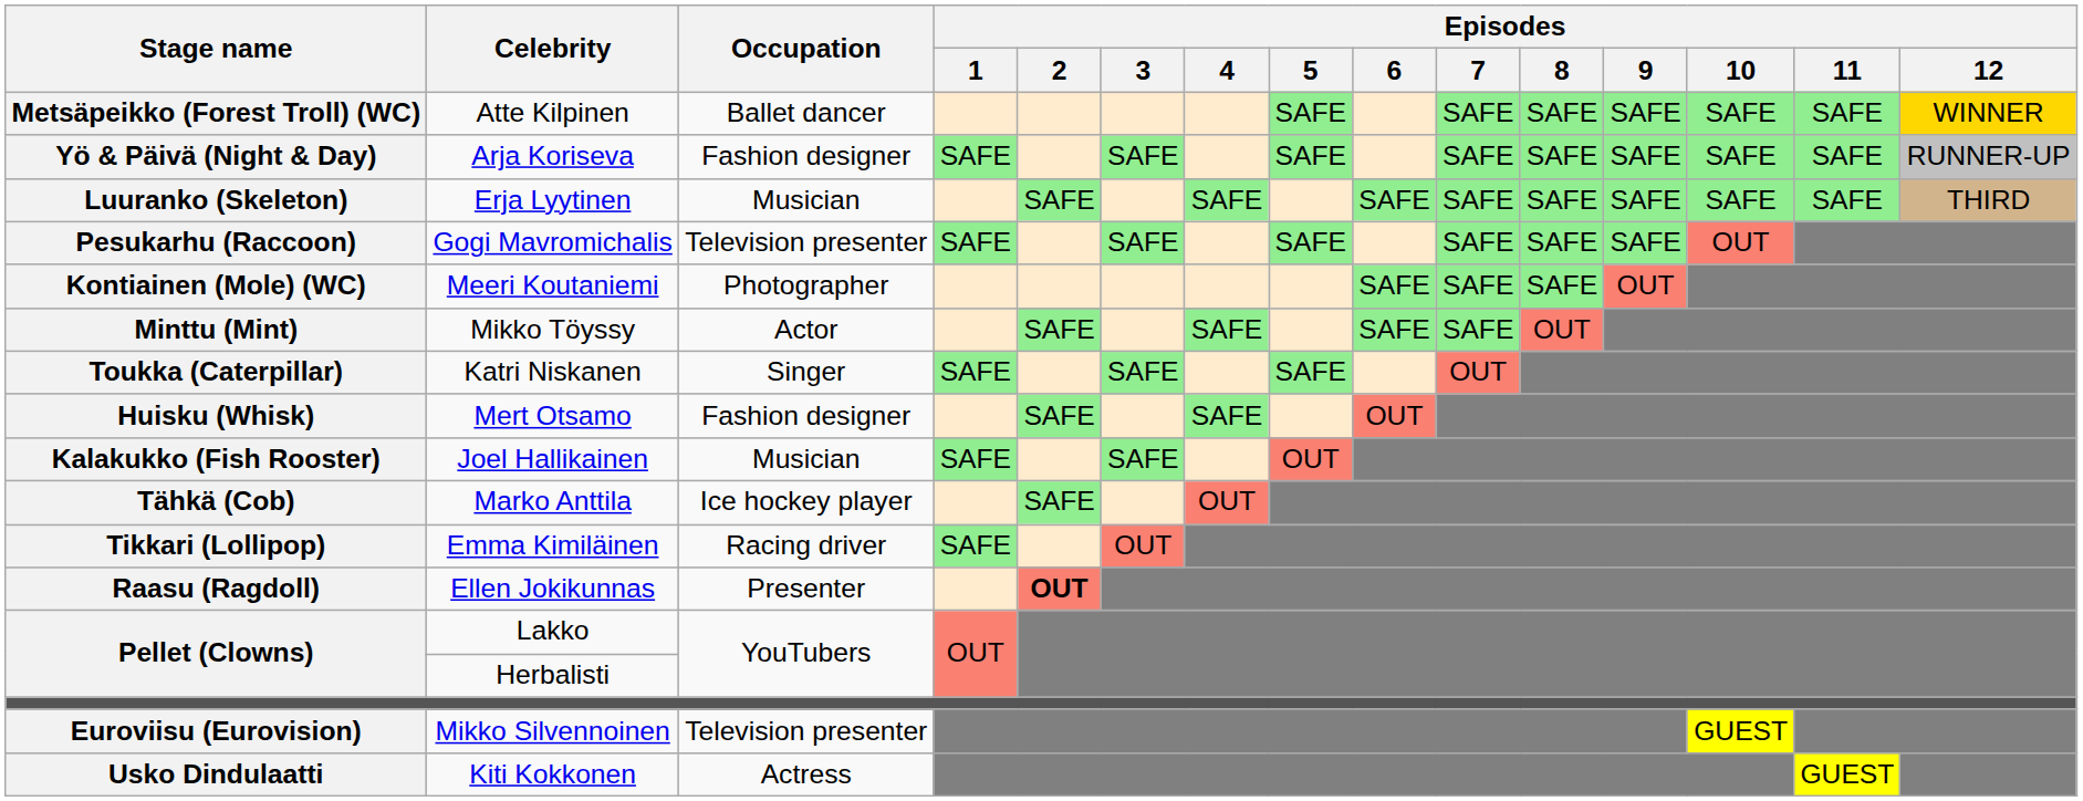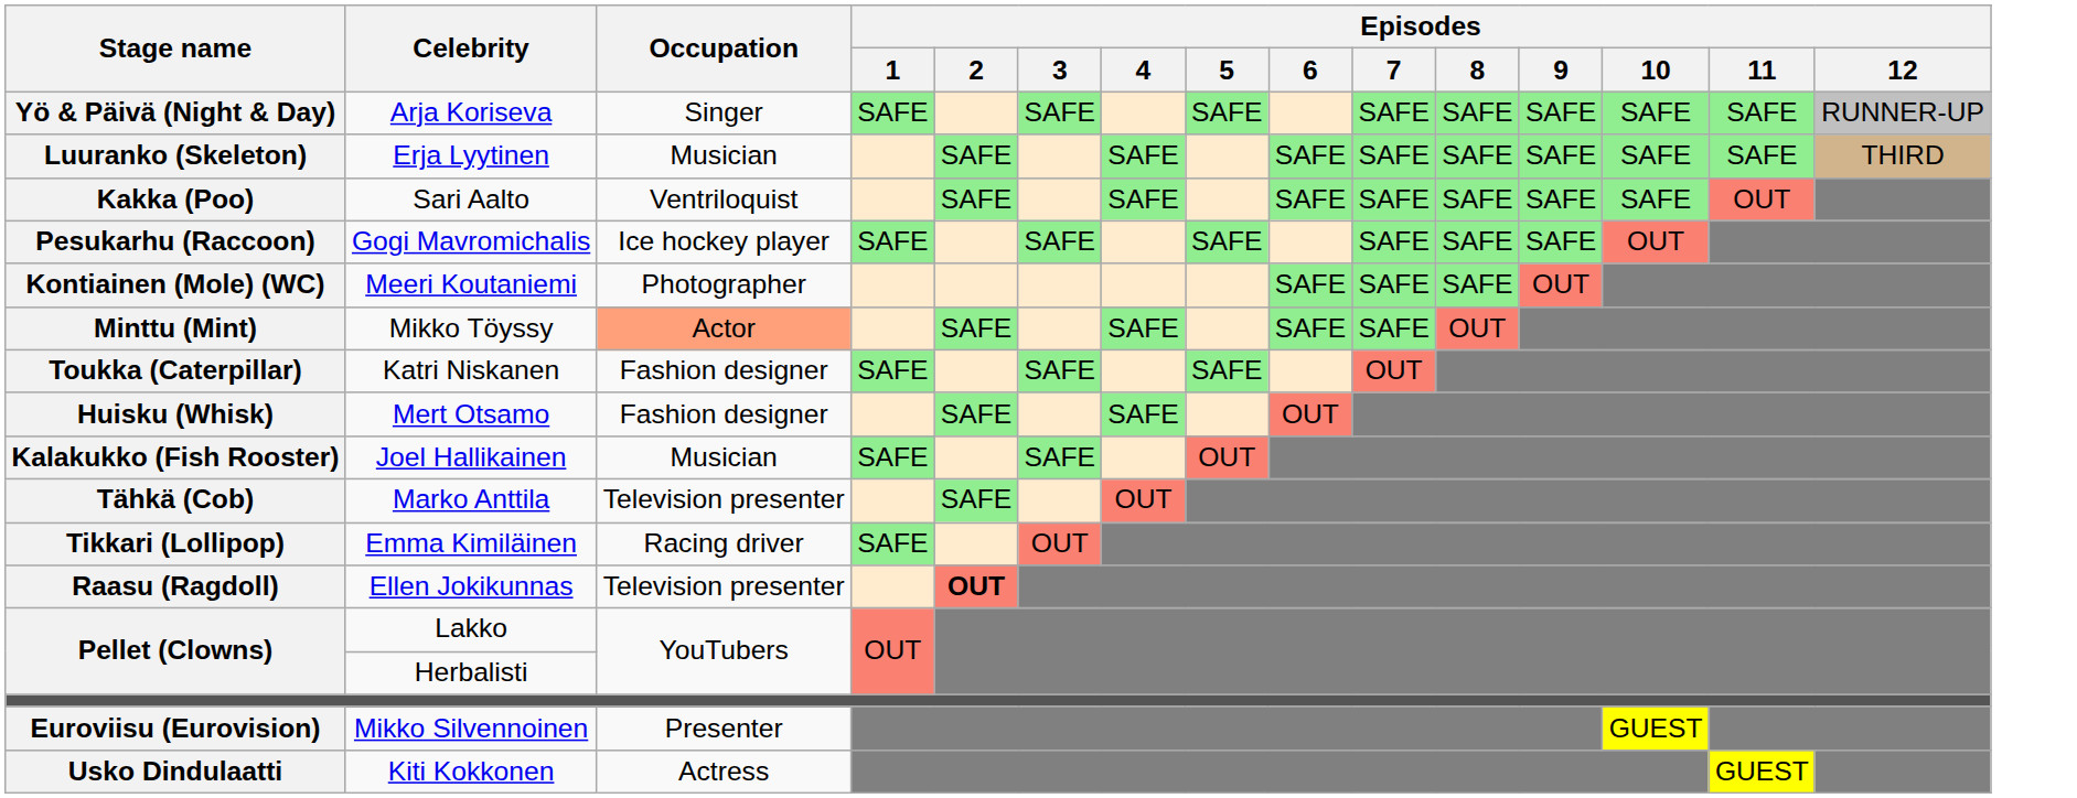- row: Metsäpeikko (Forest Troll) (WC) | Atte Kilpinen | Ballet dancer | SAFE | SAFE | SAFE | SAFE | SAFE | SAFE | WINNER
Yö & Päivä (Night & Day) | Occupation: Fashion designer -> Singer
+ row: Kakka (Poo) | Sari Aalto | Ventriloquist | SAFE | SAFE | SAFE | SAFE | SAFE | SAFE | SAFE | OUT
Pesukarhu (Raccoon) | Occupation: Television presenter -> Ice hockey player
Minttu (Mint) | Occupation: no background -> lightsalmon background
Toukka (Caterpillar) | Occupation: Singer -> Fashion designer
Tähkä (Cob) | Occupation: Ice hockey player -> Television presenter
Raasu (Ragdoll) | Occupation: Presenter -> Television presenter
Euroviisu (Eurovision) | Occupation: Television presenter -> Presenter
